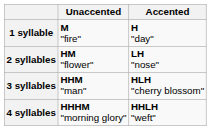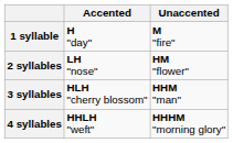columns swapped: Accented <-> Unaccented
